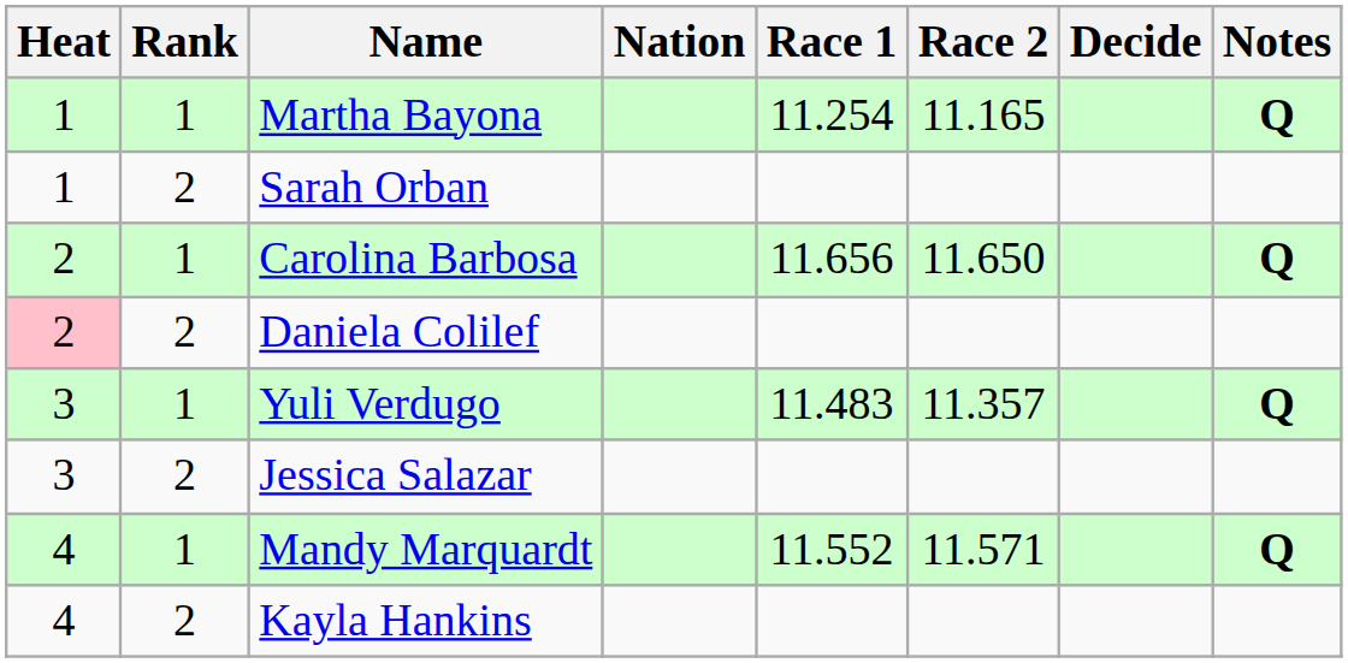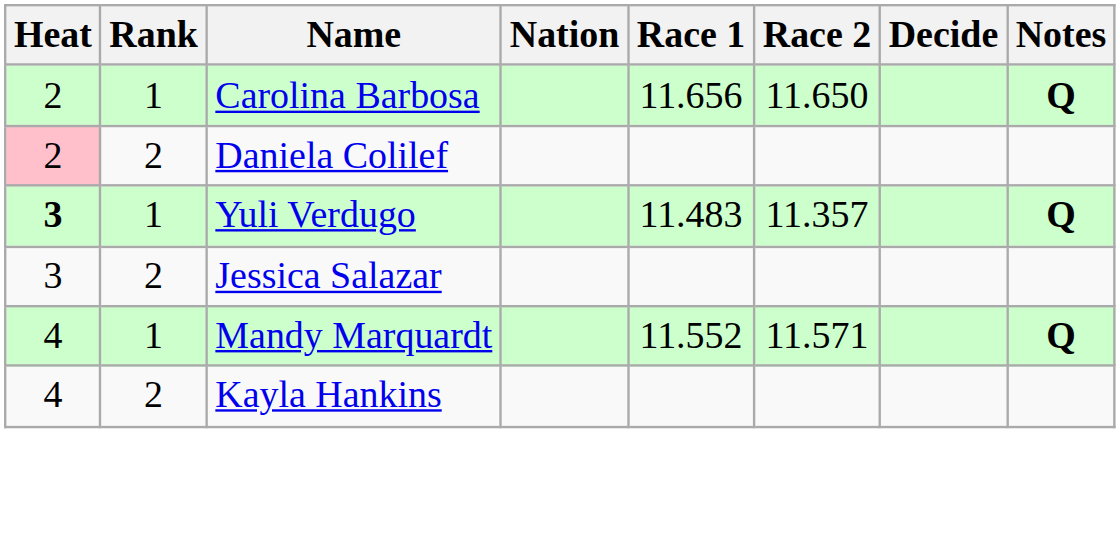- row: 1 | 1 | Martha Bayona | 11.254 | 11.165 | Q
- row: 1 | 2 | Sarah Orban
Yuli Verdugo | Heat: normal -> bold
